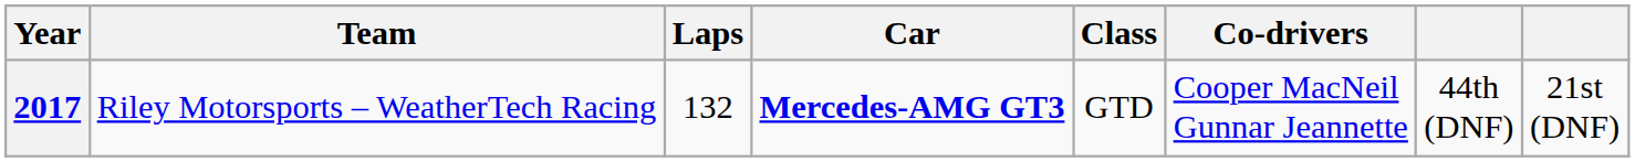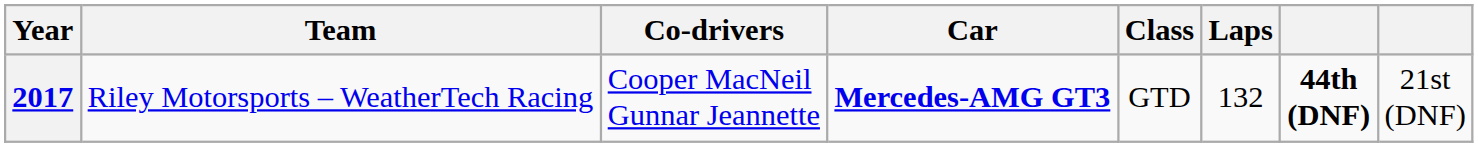columns swapped: Co-drivers <-> Laps
2017 | column 7: normal -> bold
